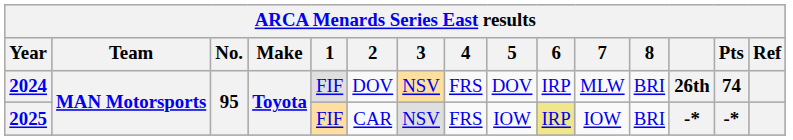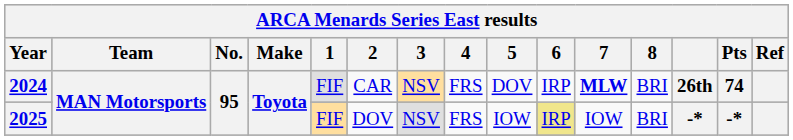2024 | 2: DOV -> CAR
2024 | 7: normal -> bold
2025 | 2: CAR -> DOV
